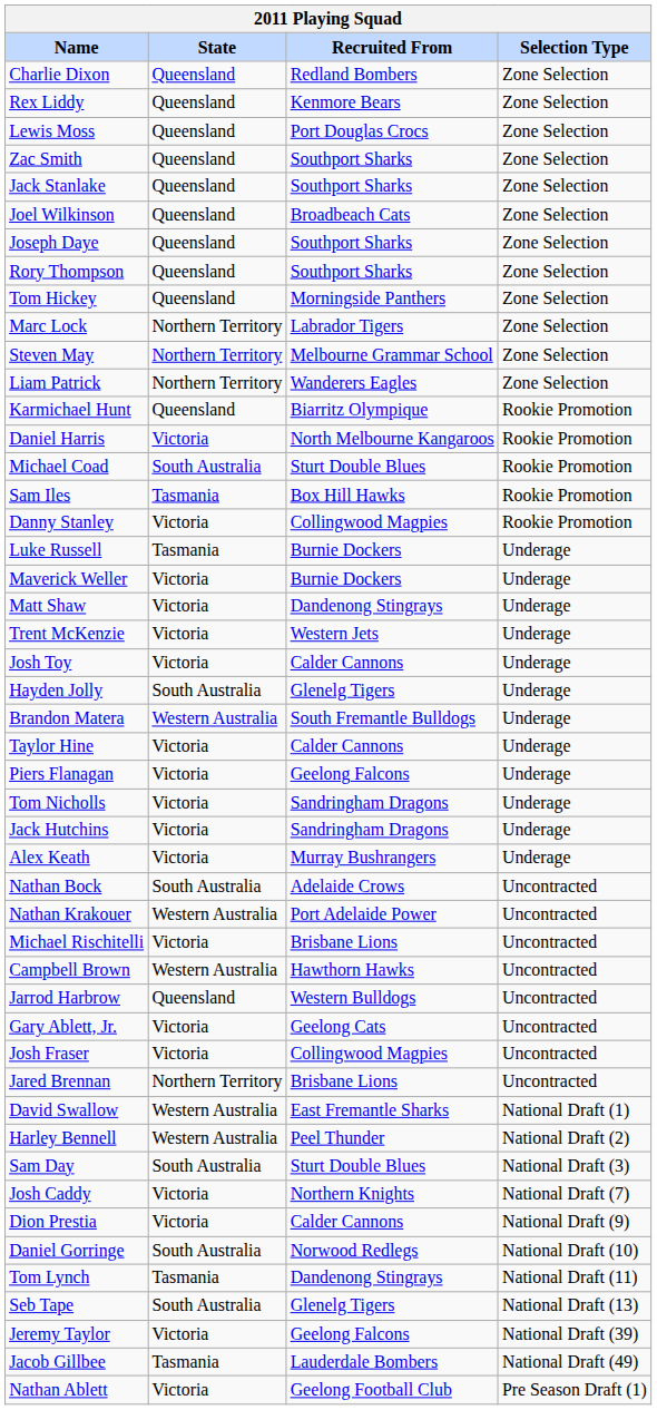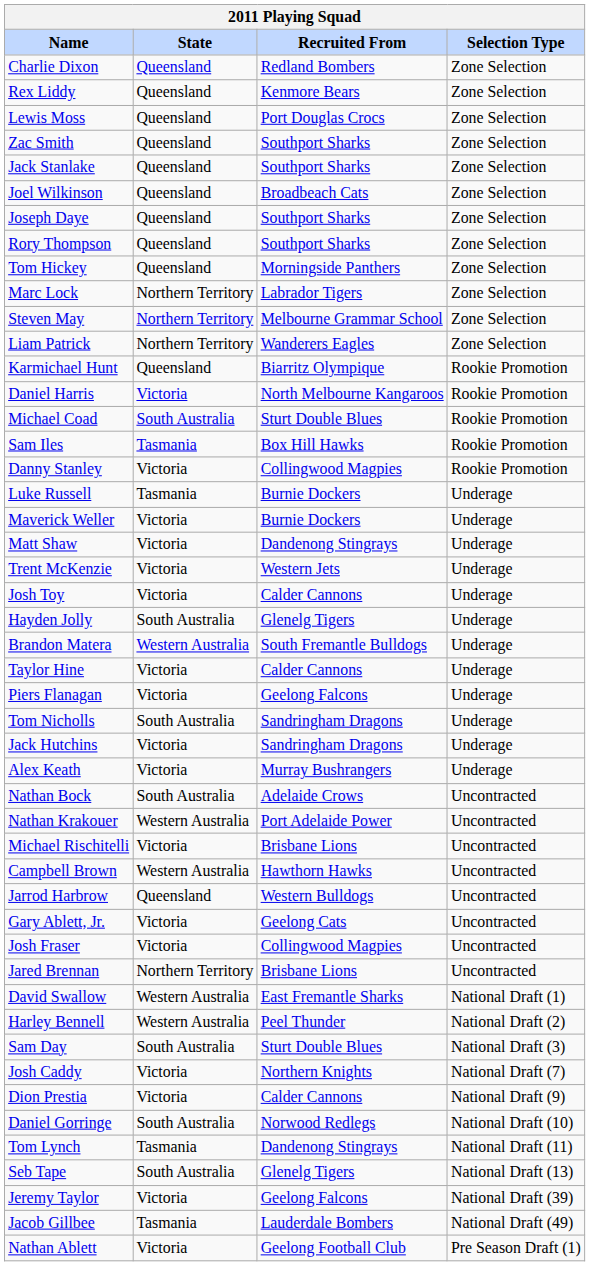Tom Nicholls | State: Victoria -> South Australia
